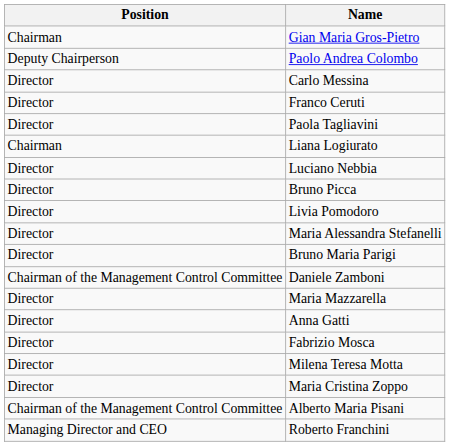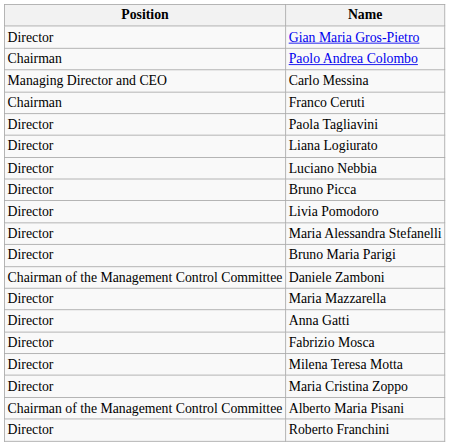Gian Maria Gros-Pietro | Position: Chairman -> Director
Paolo Andrea Colombo | Position: Deputy Chairperson -> Chairman
Carlo Messina | Position: Director -> Managing Director and CEO
Franco Ceruti | Position: Director -> Chairman
Liana Logiurato | Position: Chairman -> Director
Roberto Franchini | Position: Managing Director and CEO -> Director
